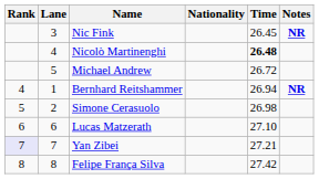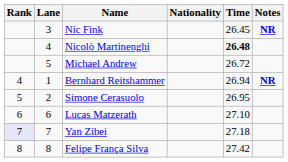Simone Cerasuolo | Time: 26.98 -> 26.95
Yan Zibei | Time: 27.21 -> 27.18
